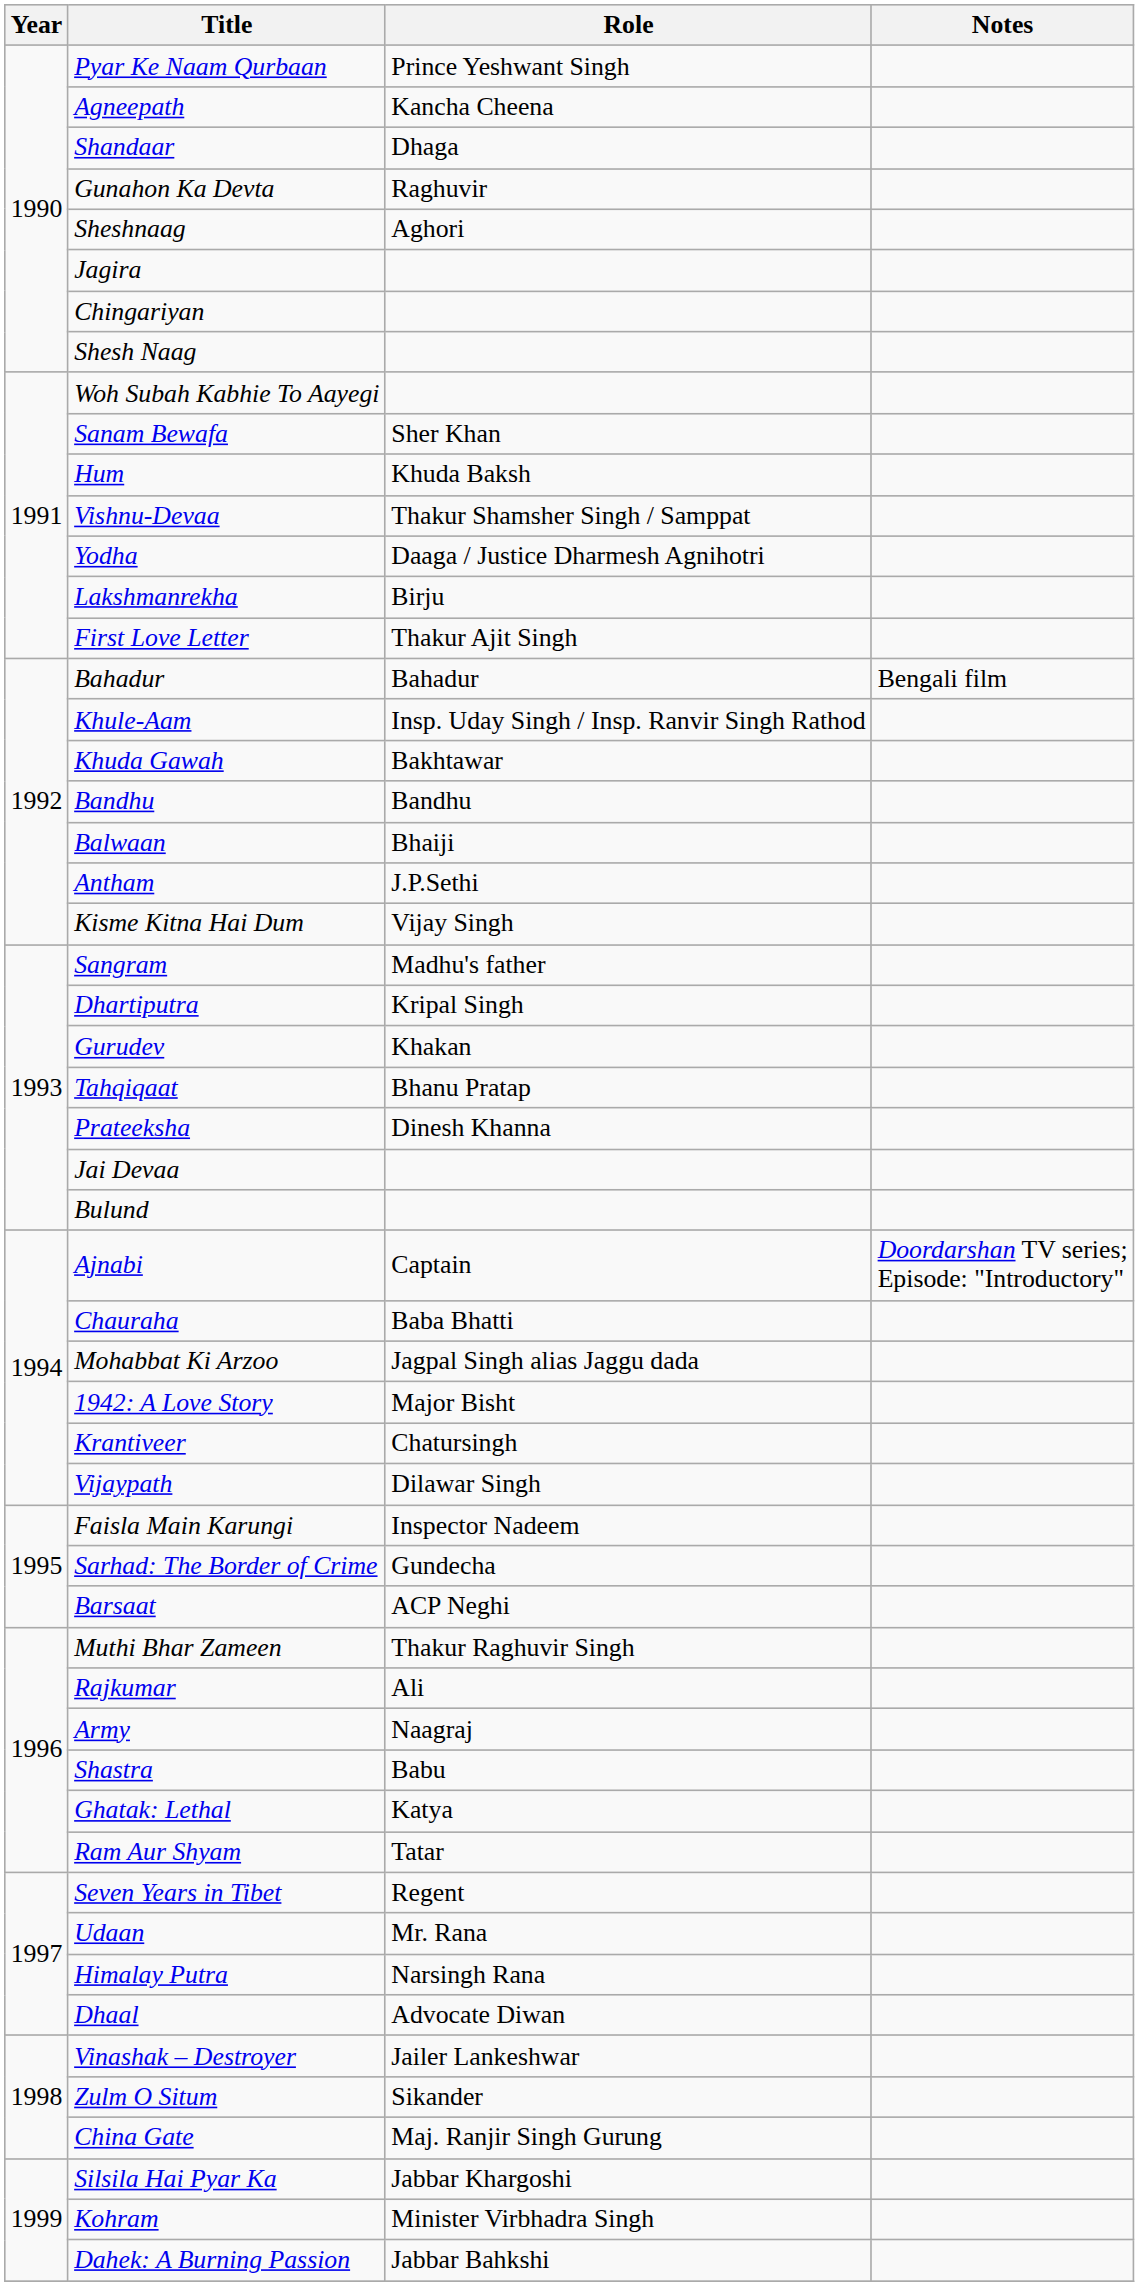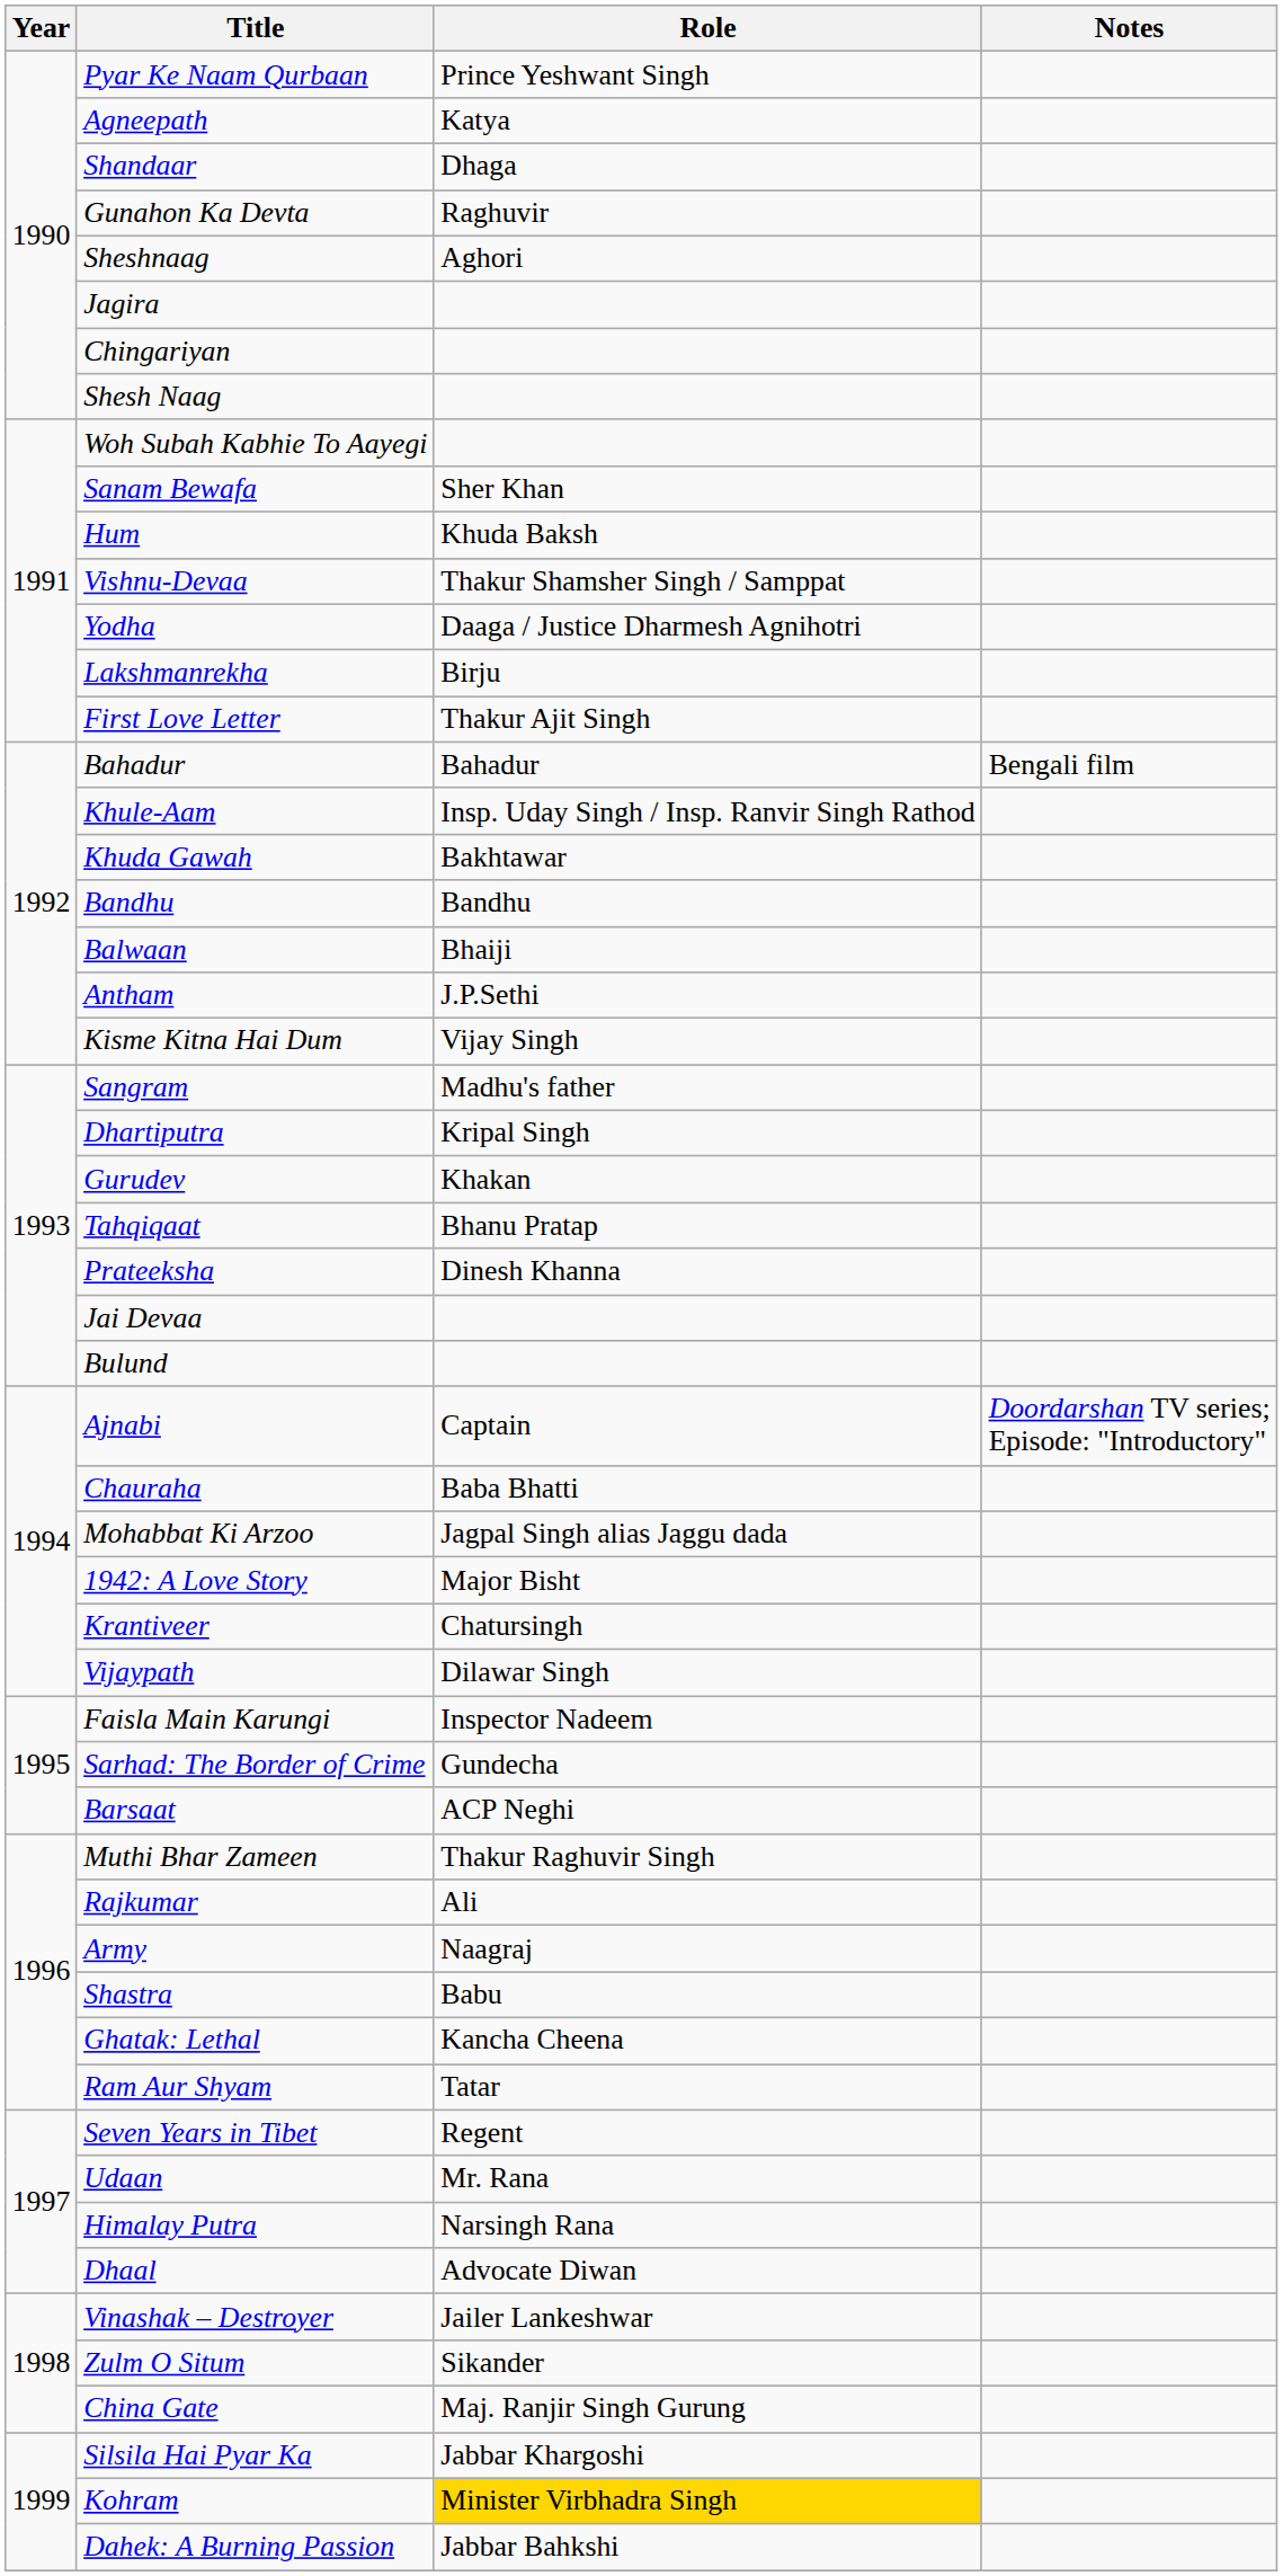Agneepath | Role: Kancha Cheena -> Katya
Ghatak: Lethal | Role: Katya -> Kancha Cheena
Kohram | Role: no background -> gold background
